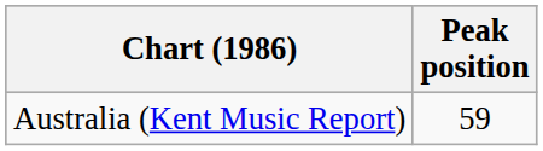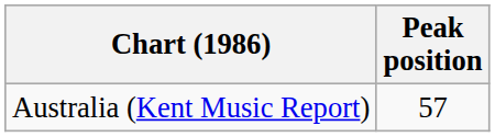Australia (Kent Music Report) | Peak position: 59 -> 57
